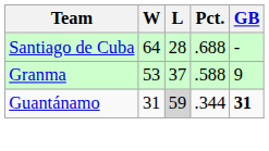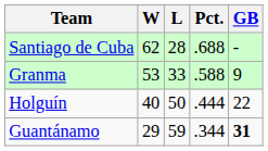Santiago de Cuba | W: 64 -> 62
Granma | L: 37 -> 33
+ row: Holguín | 40 | 50 | .444 | 22
Guantánamo | W: 31 -> 29
Guantánamo | L: lightgrey background -> no background
